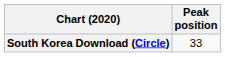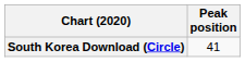South Korea Download (Circle) | Peak position: 33 -> 41
